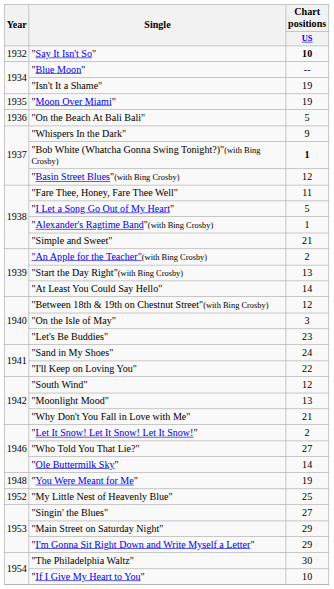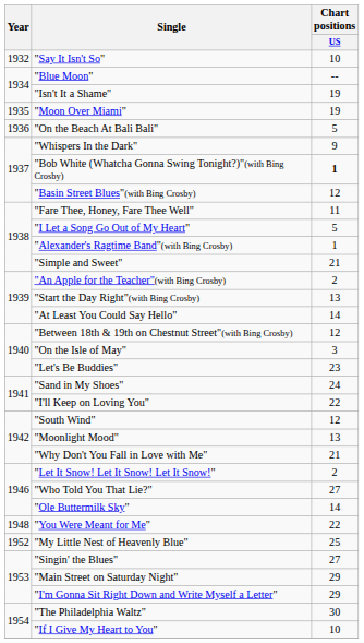"Say It Isn't So" | Chart positions / US: bold -> normal
"You Were Meant for Me" | Chart positions / US: 19 -> 22
